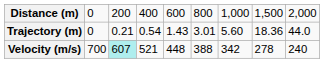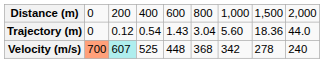Trajectory (m) | column 3: 0.21 -> 0.12
Trajectory (m) | column 6: 3.01 -> 3.04
Velocity (m/s) | column 2: no background -> lightsalmon background
Velocity (m/s) | column 4: 521 -> 525
Velocity (m/s) | column 6: 388 -> 368
